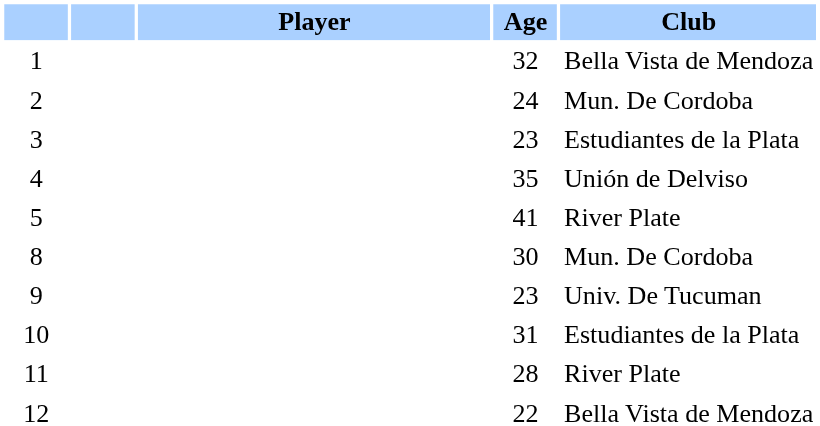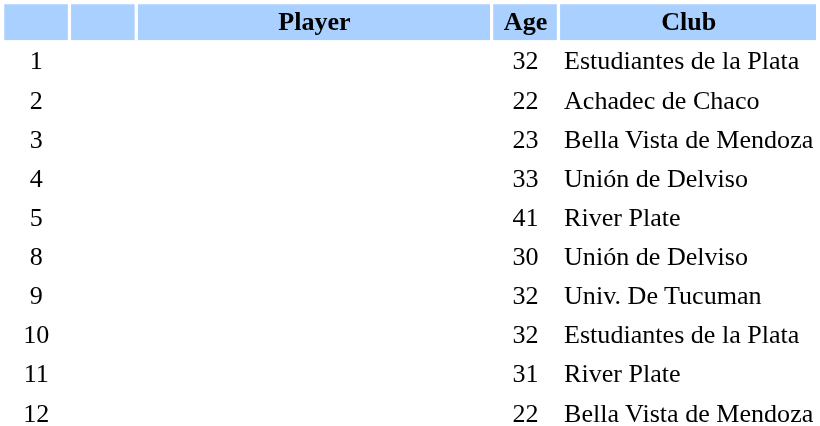1 | Club: Bella Vista de Mendoza -> Estudiantes de la Plata
2 | Age: 24 -> 22
2 | Club: Mun. De Cordoba -> Achadec de Chaco
3 | Club: Estudiantes de la Plata -> Bella Vista de Mendoza
4 | Age: 35 -> 33
8 | Club: Mun. De Cordoba -> Unión de Delviso
9 | Age: 23 -> 32
10 | Age: 31 -> 32
11 | Age: 28 -> 31
